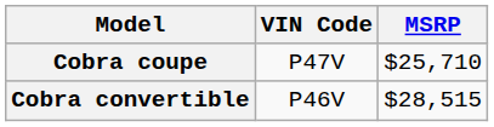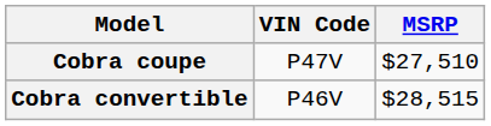Cobra coupe | MSRP: $25,710 -> $27,510
